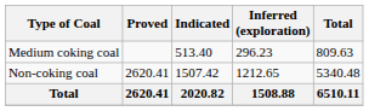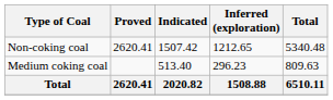rows swapped: Medium coking coal <-> Non-coking coal
